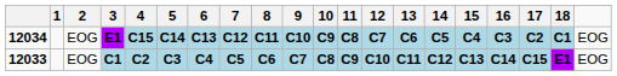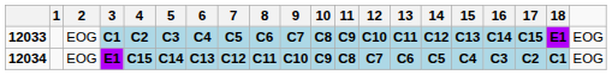rows swapped: 12033 <-> 12034
